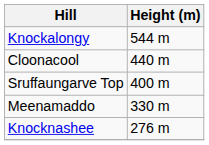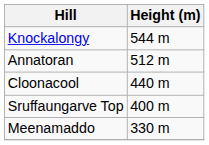+ row: Annatoran | 512 m
- row: Knocknashee | 276 m
